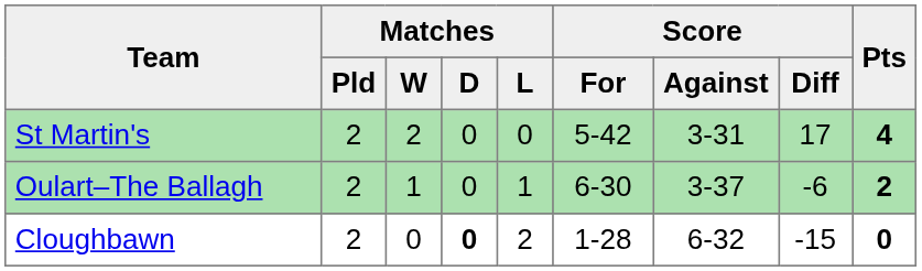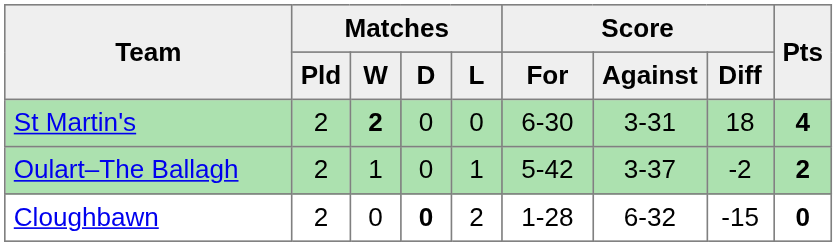St Martin's | Matches / W: normal -> bold
St Martin's | Score / For: 5-42 -> 6-30
St Martin's | Score / Diff: 17 -> 18
Oulart–The Ballagh | Score / For: 6-30 -> 5-42
Oulart–The Ballagh | Score / Diff: -6 -> -2
